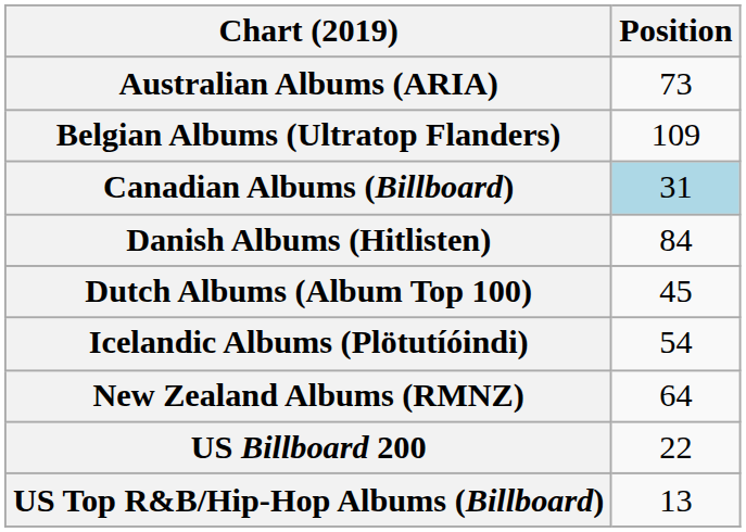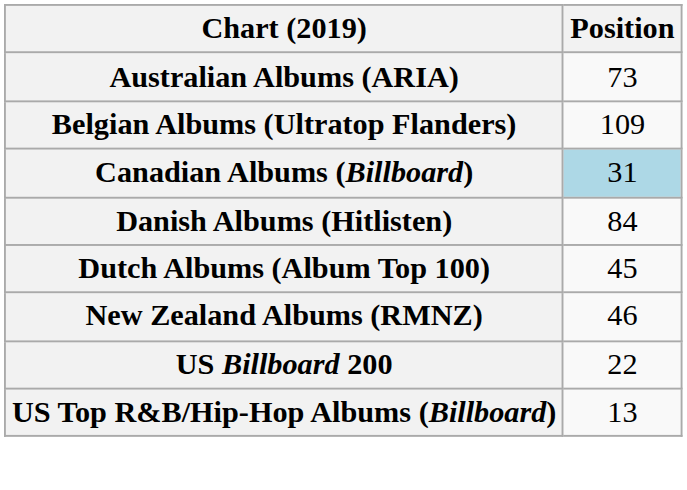- row: Icelandic Albums (Plötutíóindi) | 54
New Zealand Albums (RMNZ) | Position: 64 -> 46
